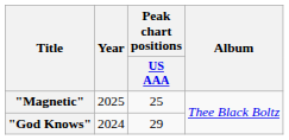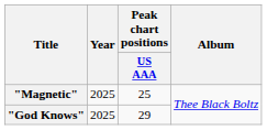"God Knows" | Year: 2024 -> 2025
